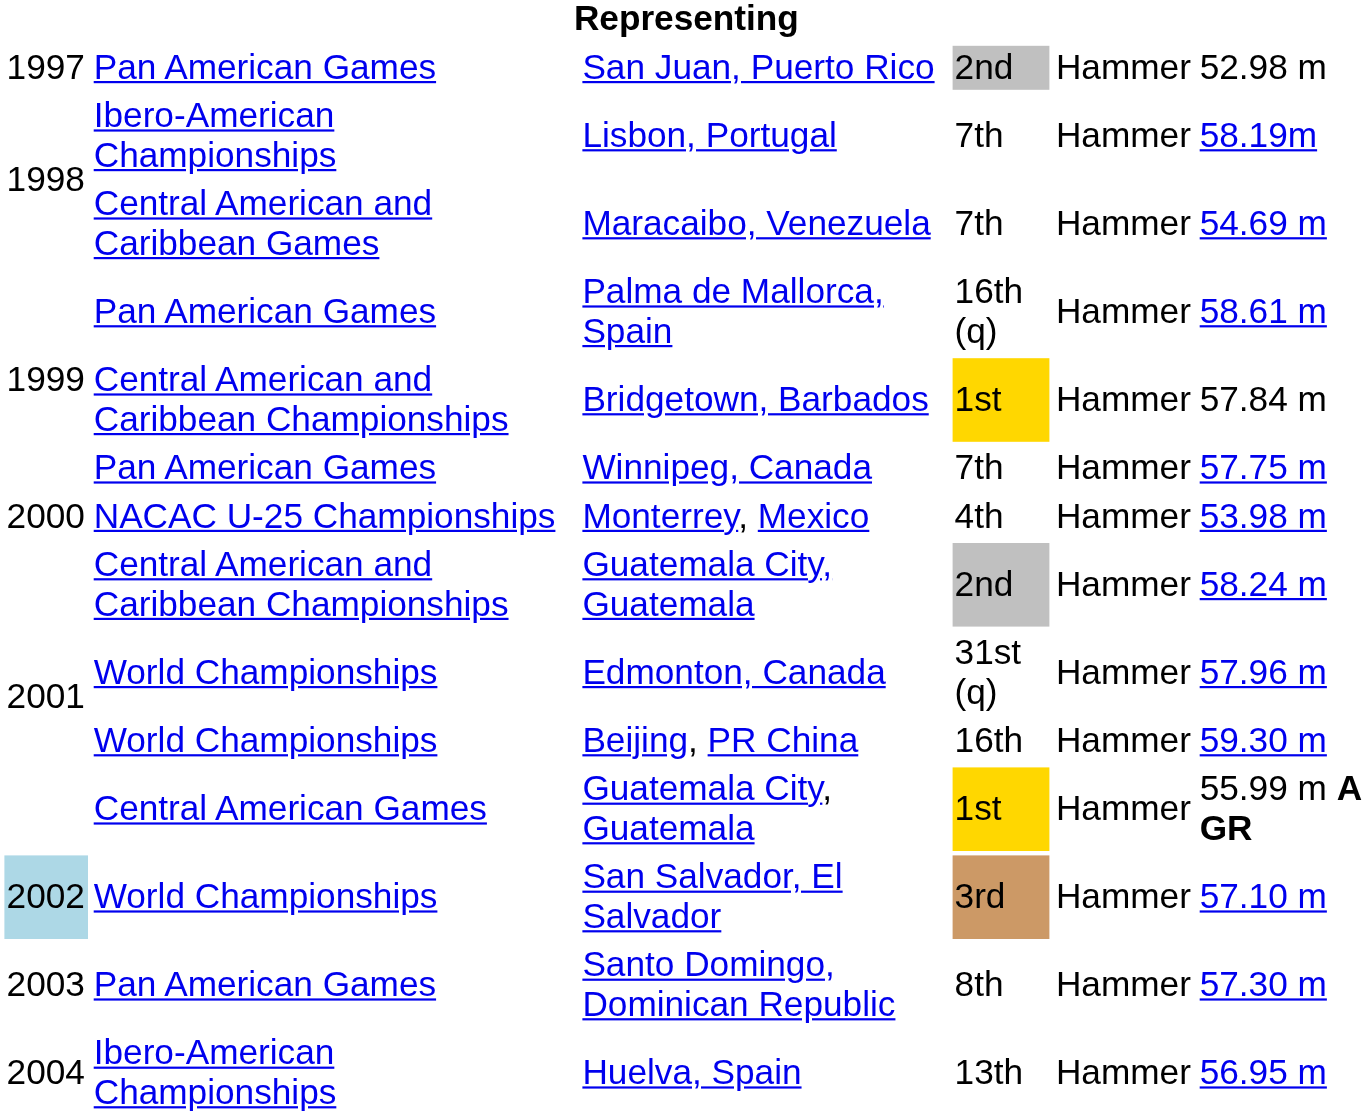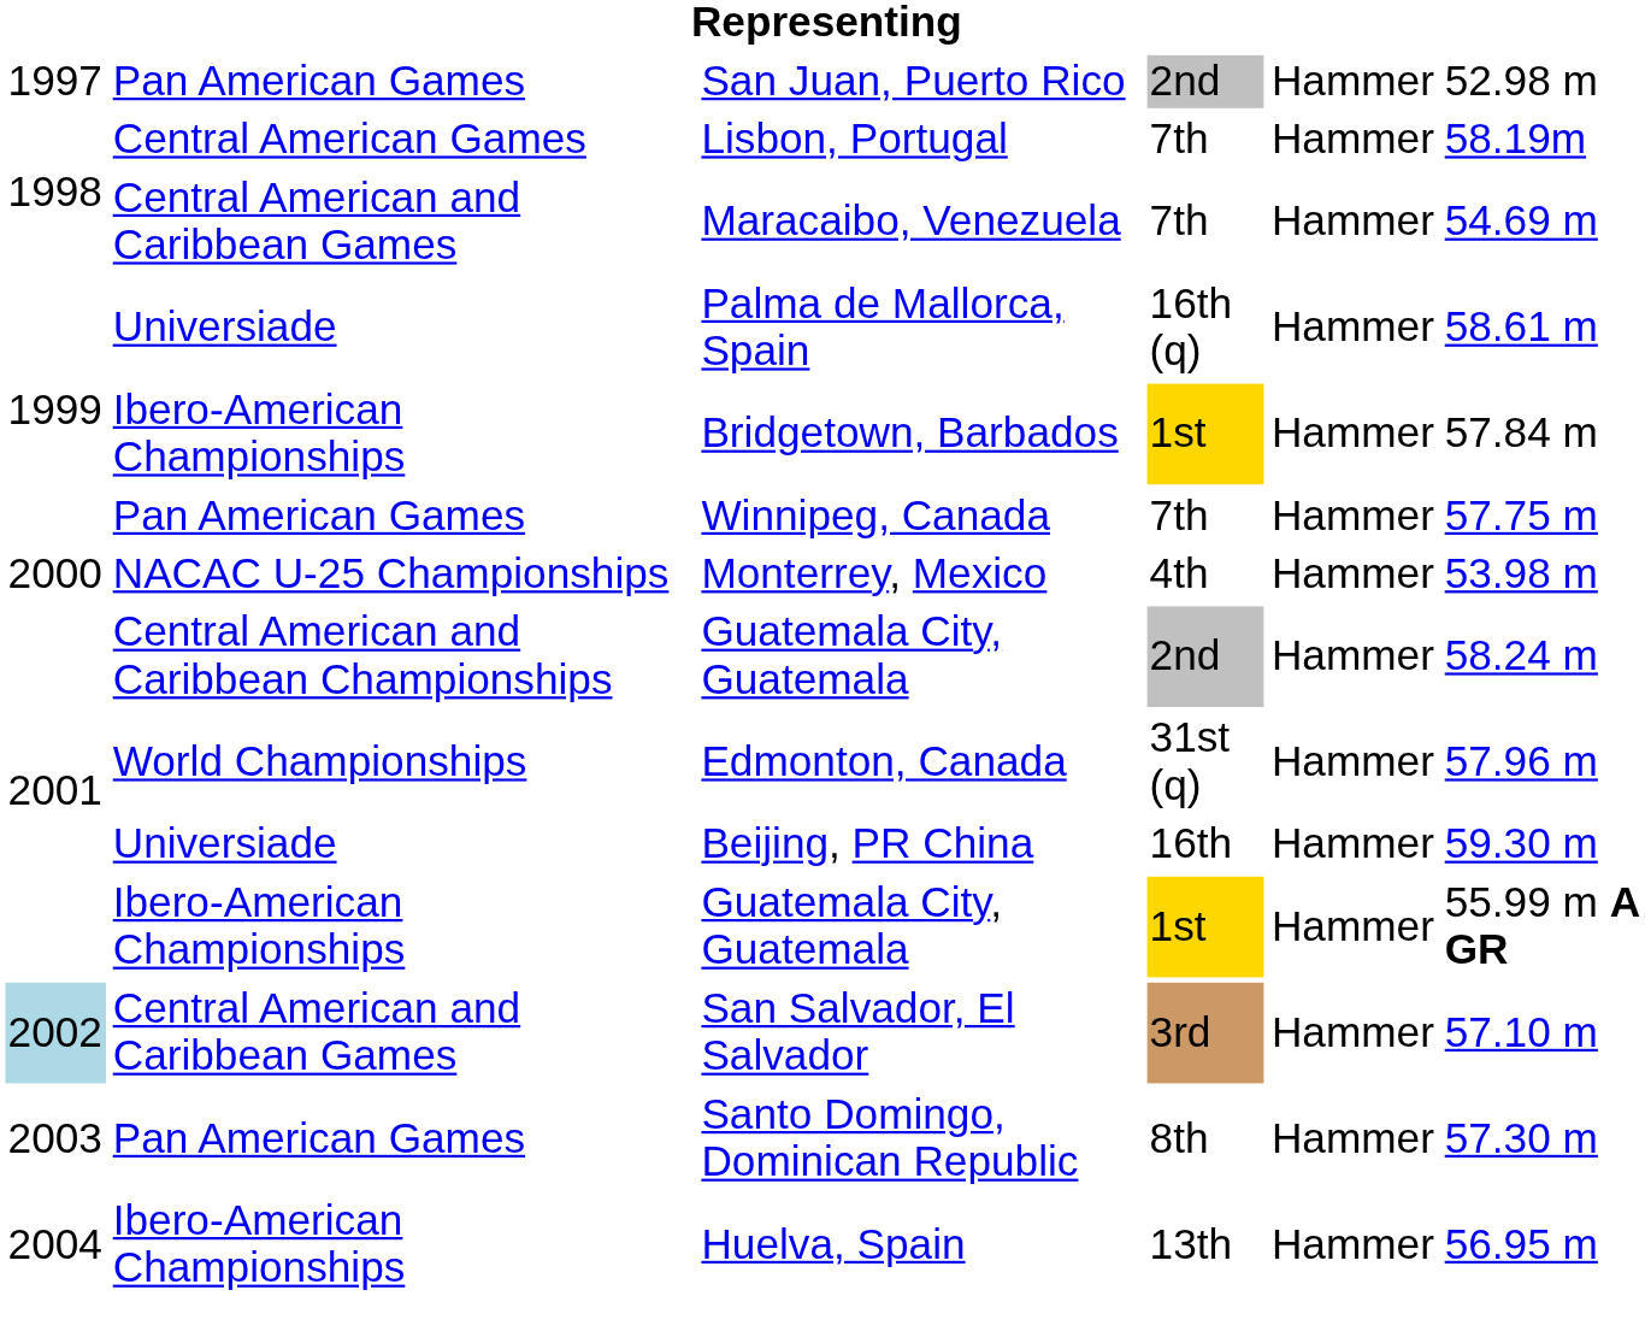Lisbon, Portugal | column 2: Ibero-American Championships -> Central American Games
Palma de Mallorca, Spain | column 2: Pan American Games -> Universiade
Bridgetown, Barbados | column 2: Central American and Caribbean Championships -> Ibero-American Championships
Beijing, PR China | column 2: World Championships -> Universiade
Guatemala City, Guatemala / 1st | column 2: Central American Games -> Ibero-American Championships
San Salvador, El Salvador | column 2: World Championships -> Central American and Caribbean Games
